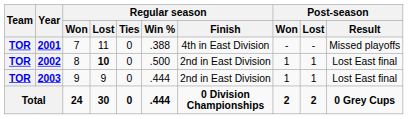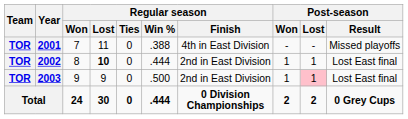2002 | Regular season / Win %: .500 -> .444
2003 | Regular season / Win %: .444 -> .500
2003 | Post-season / Lost: no background -> pink background
